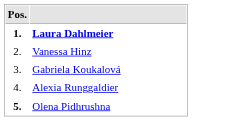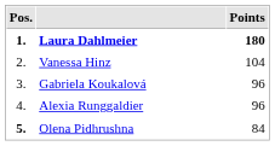+ column: Points | 180 | 104 | 96 | 96 | 84
